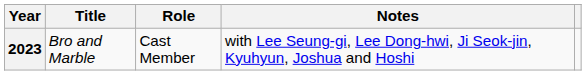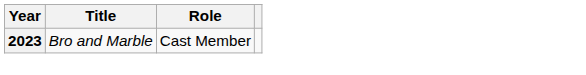- column: Notes | with Lee Seung-gi, Lee Dong-hwi, Ji Seok-jin, Kyuhyun, Joshua and Hoshi
